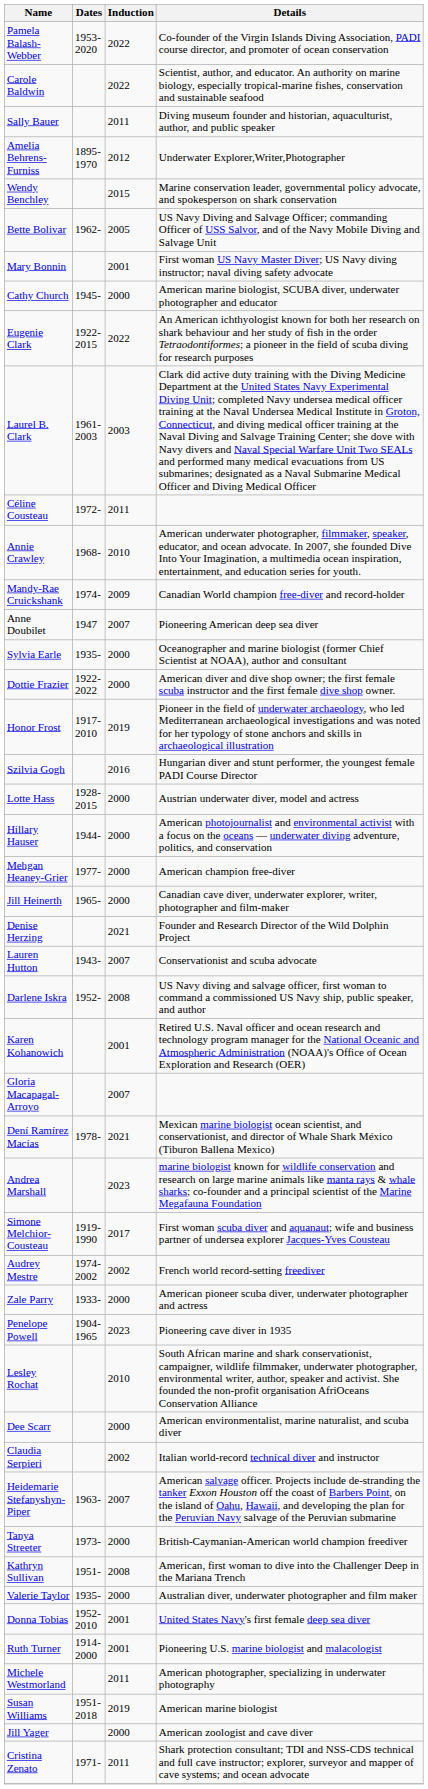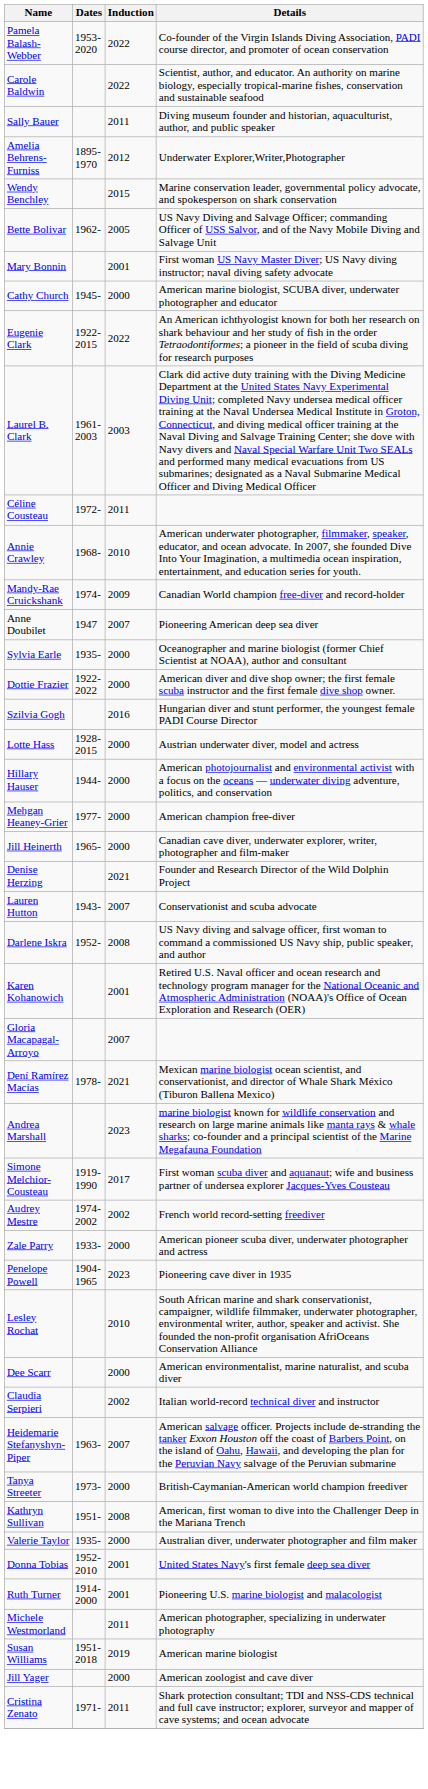- row: Honor Frost | 1917-2010 | 2019 | Pioneer in the field of underwater archaeology, who led Mediterranean archaeological investigations and was noted for her typology of stone anchors and skills in archaeological illustration
